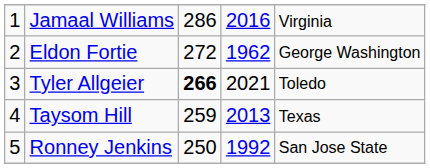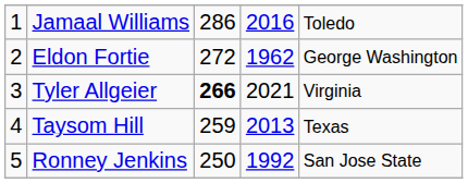Jamaal Williams | column 5: Virginia -> Toledo
Tyler Allgeier | column 5: Toledo -> Virginia
